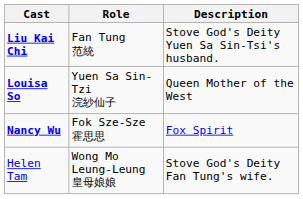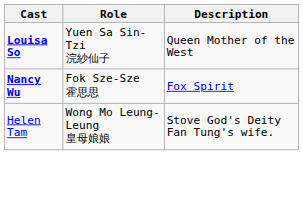- row: Liu Kai Chi | Fan Tung 范統 | Stove God's Deity Yuen Sa Sin-Tsi's husband.
